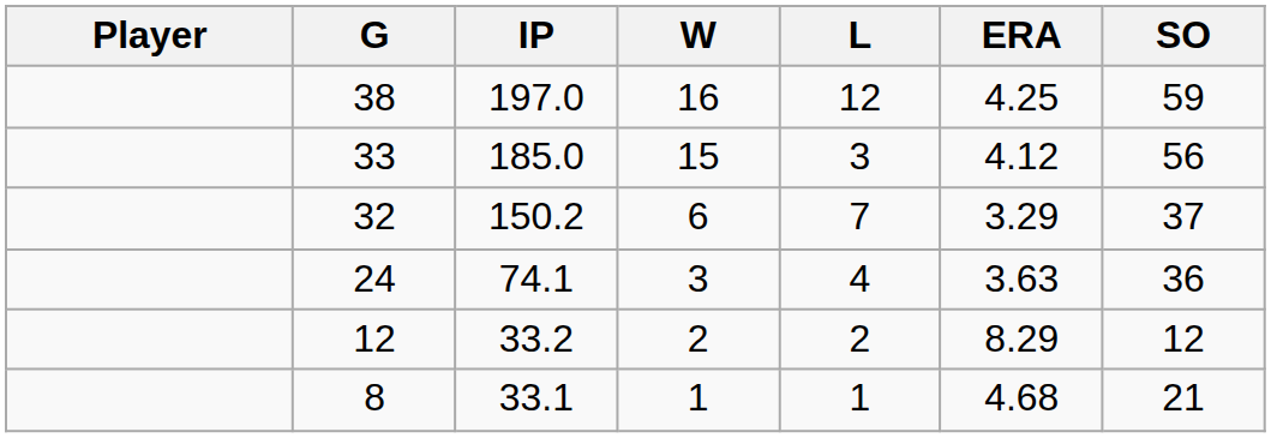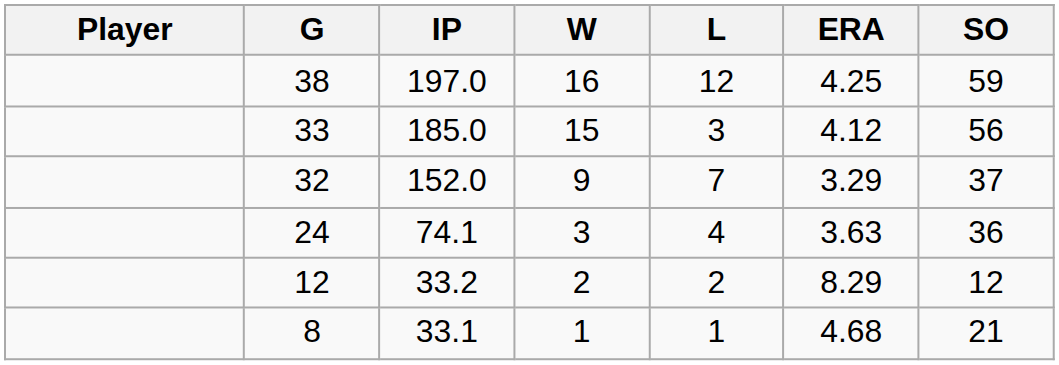32 | IP: 150.2 -> 152.0
32 | W: 6 -> 9
